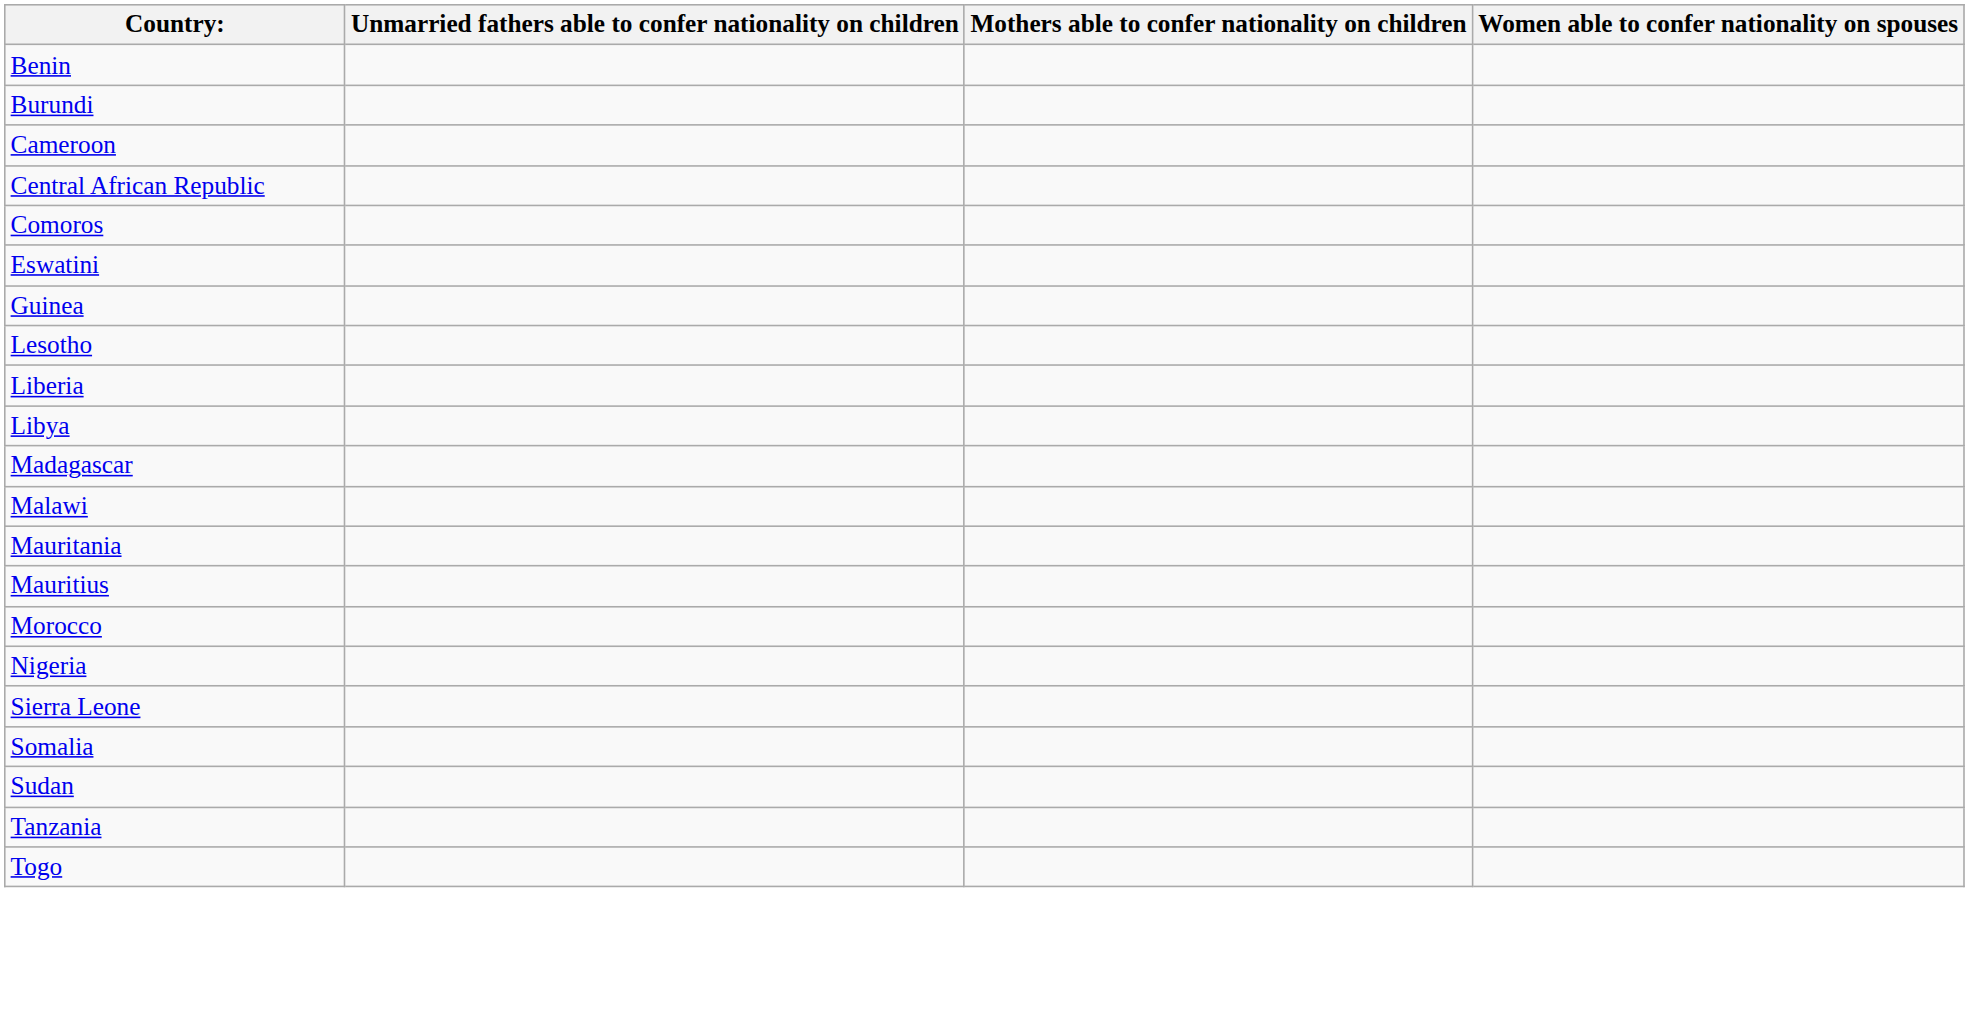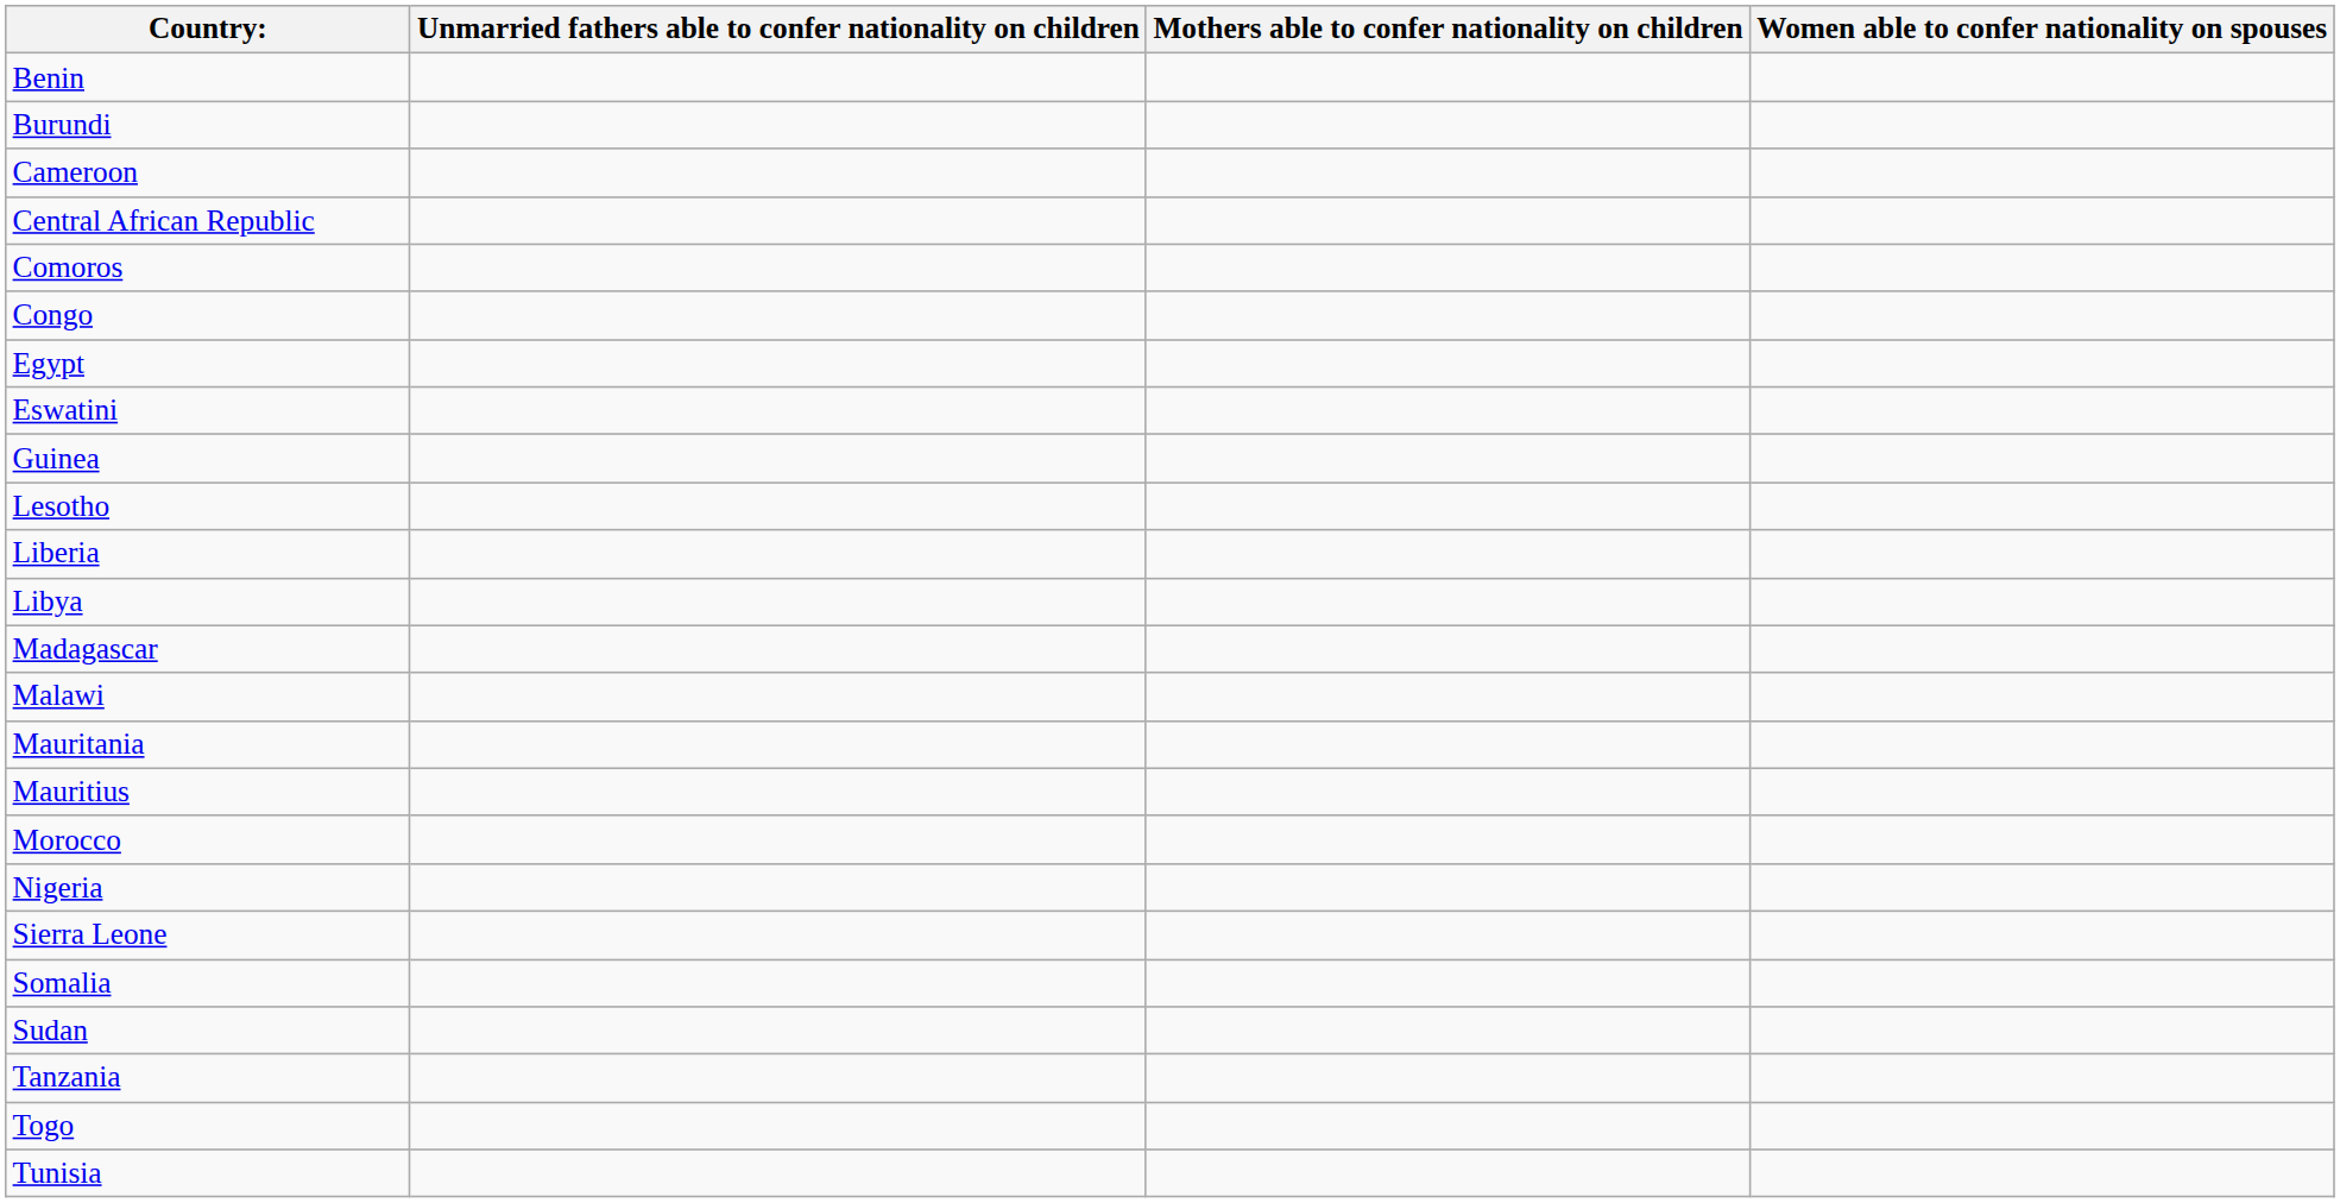+ row: Congo
+ row: Egypt
+ row: Tunisia
